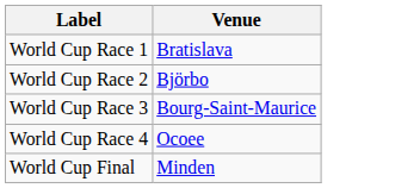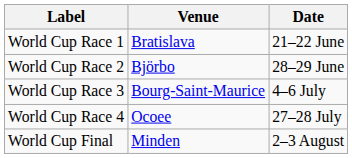+ column: Date | 21–22 June | 28–29 June | 4–6 July | 27–28 July | 2–3 August
